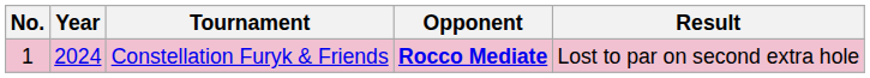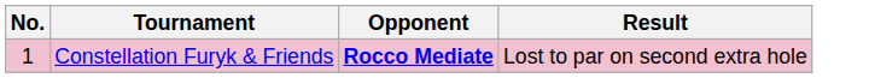- column: Year | 2024
